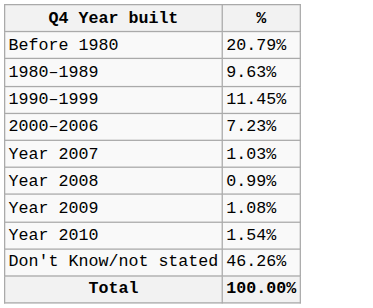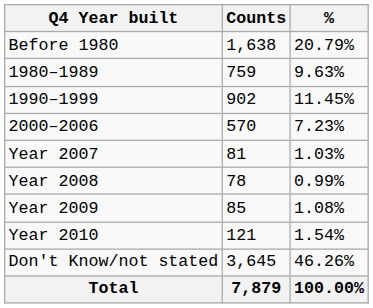+ column: Counts | 1,638 | 759 | 902 | 570 | 81 | 78 | 85 | 121 | 3,645 | 7,879
